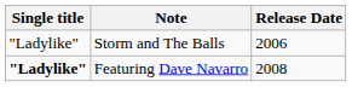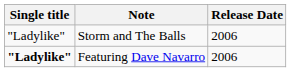Featuring Dave Navarro | Release Date: 2008 -> 2006
